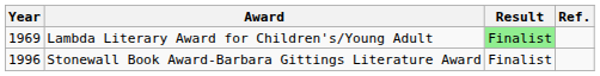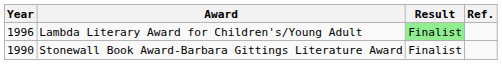Lambda Literary Award for Children's/Young Adult | Year: 1969 -> 1996
Stonewall Book Award-Barbara Gittings Literature Award | Year: 1996 -> 1990
